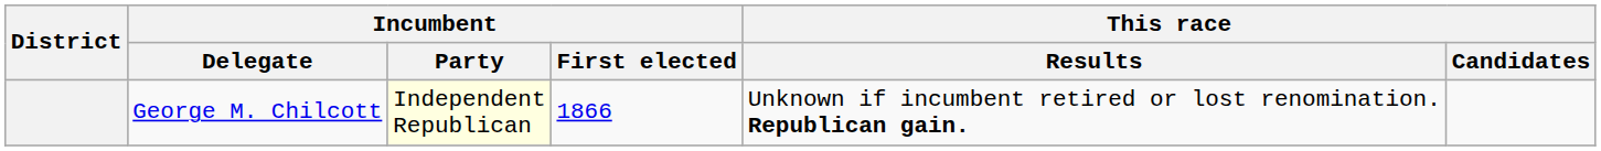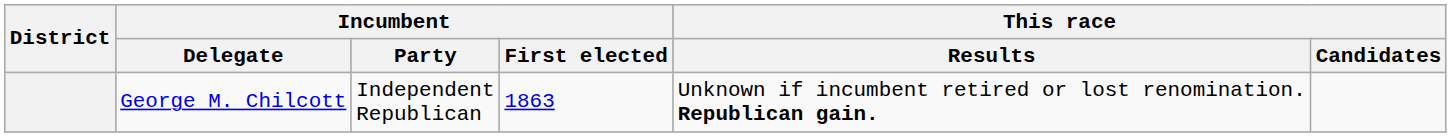George M. Chilcott | Incumbent / Party: lightyellow background -> no background
George M. Chilcott | Incumbent / First elected: 1866 -> 1863
